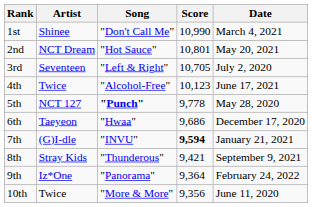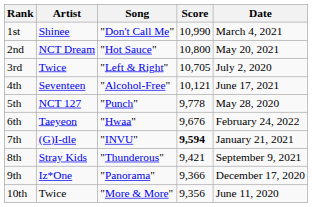2nd | Score: 10,801 -> 10,800
3rd | Artist: Seventeen -> Twice
4th | Artist: Twice -> Seventeen
4th | Score: 10,123 -> 10,121
5th | Song: bold -> normal
6th | Score: 9,686 -> 9,676
6th | Date: December 17, 2020 -> February 24, 2022
9th | Score: 9,364 -> 9,366
9th | Date: February 24, 2022 -> December 17, 2020
